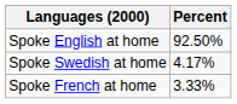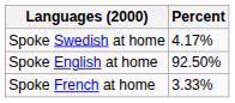rows swapped: Spoke English at home <-> Spoke Swedish at home
